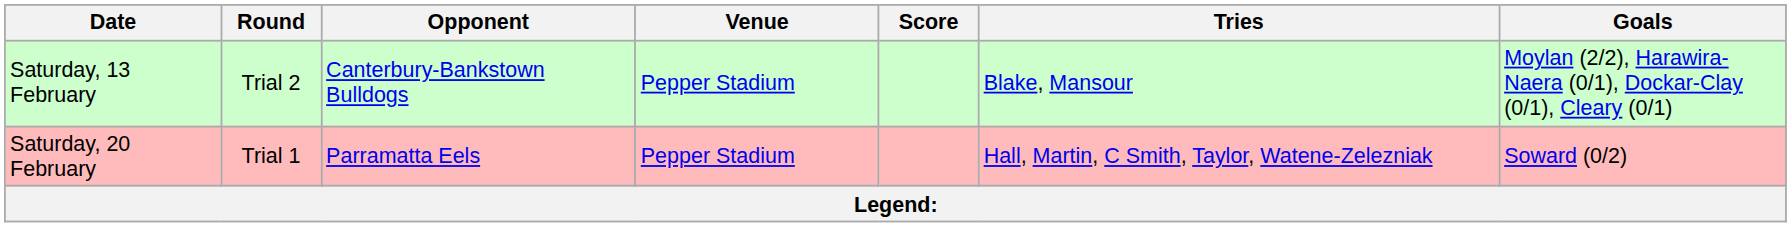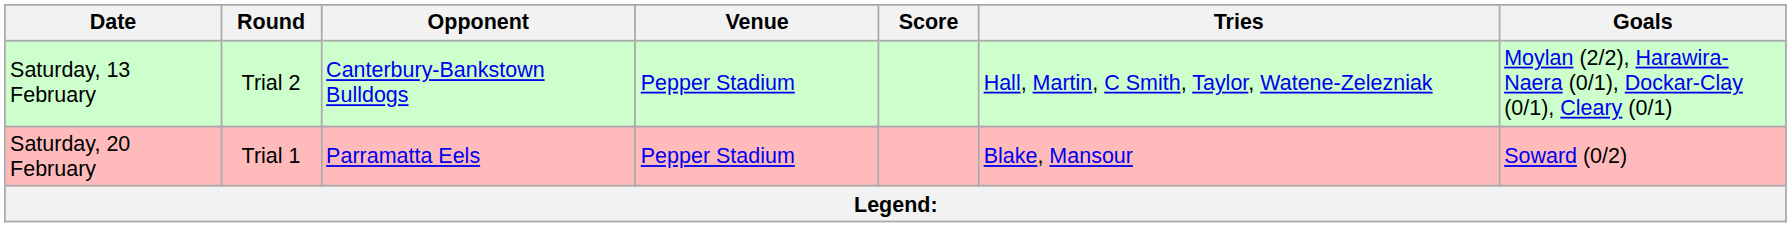Saturday, 13 February | Tries: Blake, Mansour -> Hall, Martin, C Smith, Taylor, Watene-Zelezniak
Saturday, 20 February | Tries: Hall, Martin, C Smith, Taylor, Watene-Zelezniak -> Blake, Mansour
